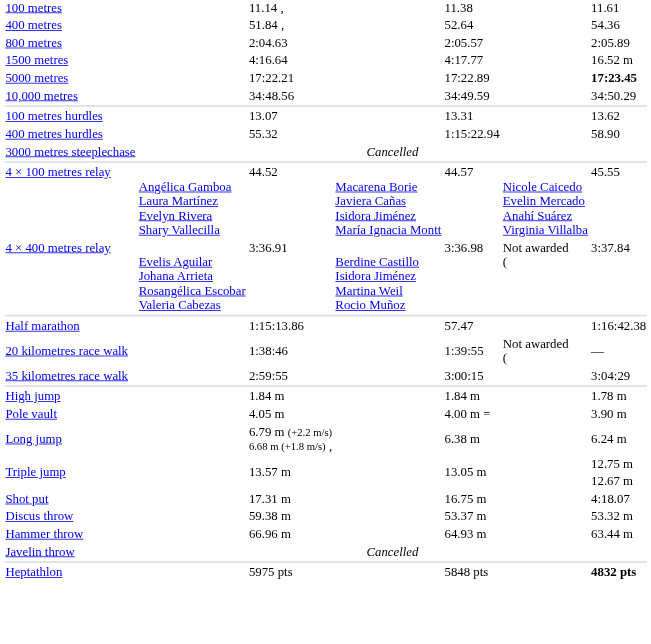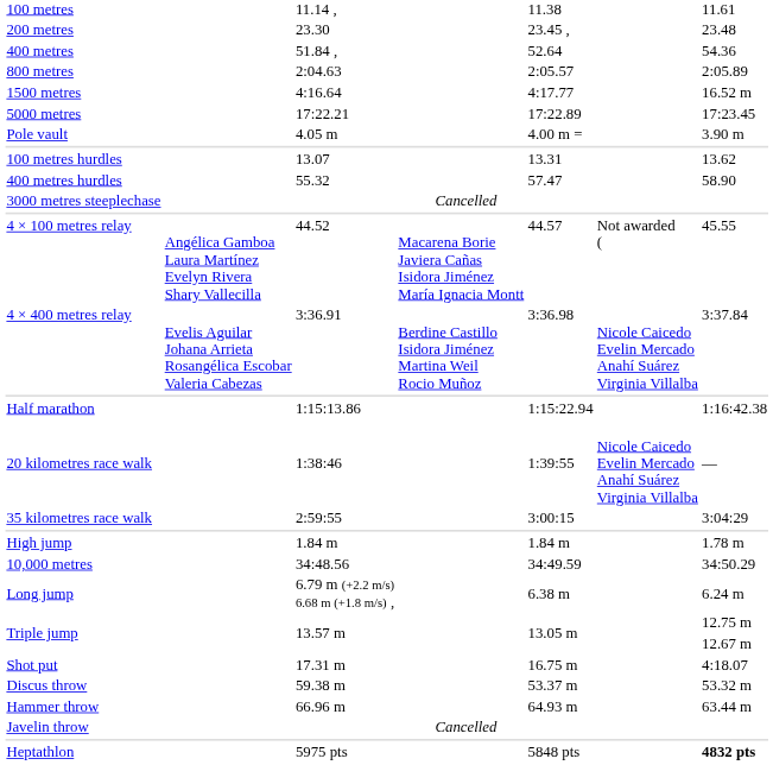+ row: 200 metres | 23.30 | 23.45 , | 23.48
5000 metres | column 7: bold -> normal
rows swapped: 10,000 metres <-> Pole vault
400 metres hurdles | column 5: 1:15:22.94 -> 57.47
4 × 100 metres relay | column 6: Nicole Caicedo Evelin Mercado Anahí Suárez Virginia Villalba -> Not awarded (
4 × 400 metres relay | column 6: Not awarded ( -> Nicole Caicedo Evelin Mercado Anahí Suárez Virginia Villalba
Half marathon | column 5: 57.47 -> 1:15:22.94
20 kilometres race walk | column 6: Not awarded ( -> Nicole Caicedo Evelin Mercado Anahí Suárez Virginia Villalba
